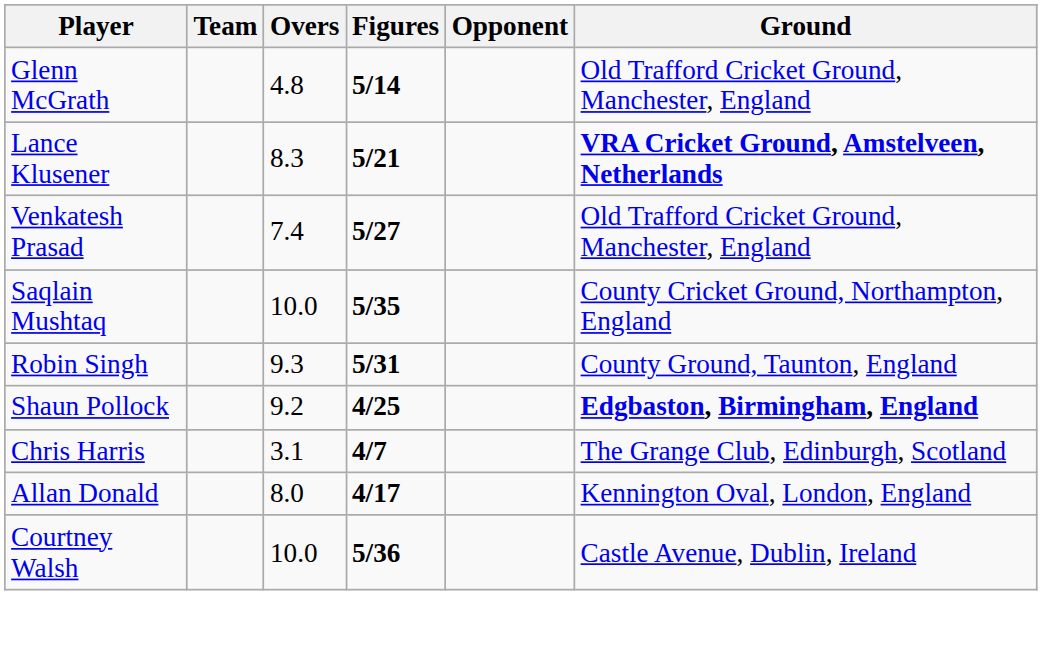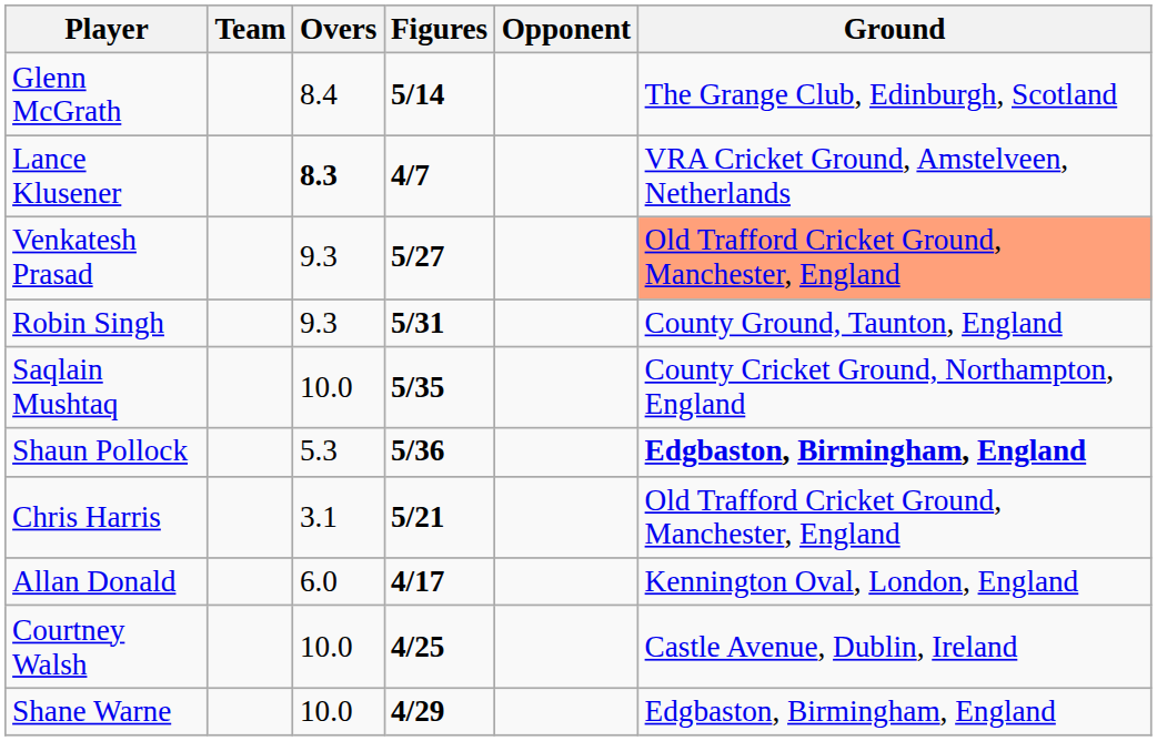Glenn McGrath | Overs: 4.8 -> 8.4
Glenn McGrath | Ground: Old Trafford Cricket Ground, Manchester, England -> The Grange Club, Edinburgh, Scotland
Lance Klusener | Overs: normal -> bold
Lance Klusener | Figures: 5/21 -> 4/7
Lance Klusener | Ground: bold -> normal
Venkatesh Prasad | Overs: 7.4 -> 9.3
Venkatesh Prasad | Ground: no background -> lightsalmon background
rows swapped: Robin Singh <-> Saqlain Mushtaq
Shaun Pollock | Overs: 9.2 -> 5.3
Shaun Pollock | Figures: 4/25 -> 5/36
Chris Harris | Figures: 4/7 -> 5/21
Chris Harris | Ground: The Grange Club, Edinburgh, Scotland -> Old Trafford Cricket Ground, Manchester, England
Allan Donald | Overs: 8.0 -> 6.0
Courtney Walsh | Figures: 5/36 -> 4/25
+ row: Shane Warne | 10.0 | 4/29 | Edgbaston, Birmingham, England
